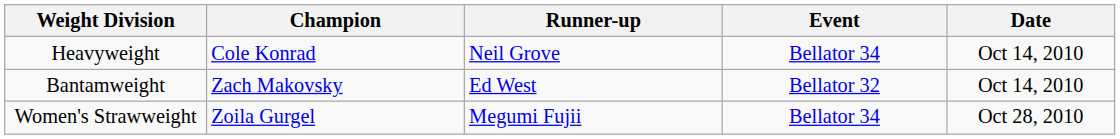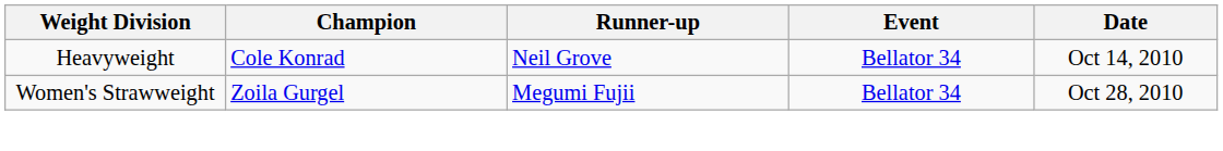- row: Bantamweight | Zach Makovsky | Ed West | Bellator 32 | Oct 14, 2010
